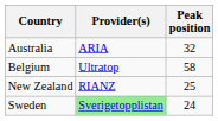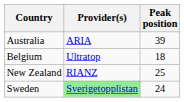Australia | Peak position: 32 -> 39
Belgium | Peak position: 58 -> 18
